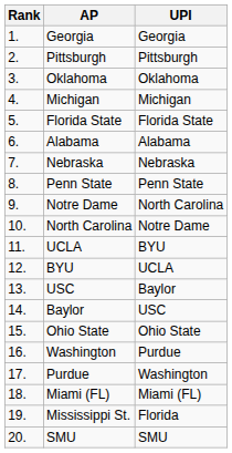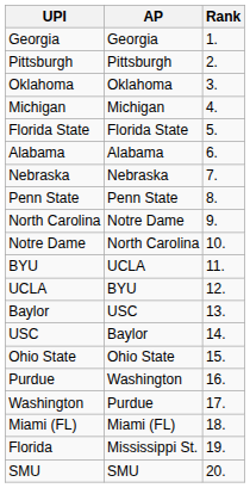columns swapped: Rank <-> UPI
